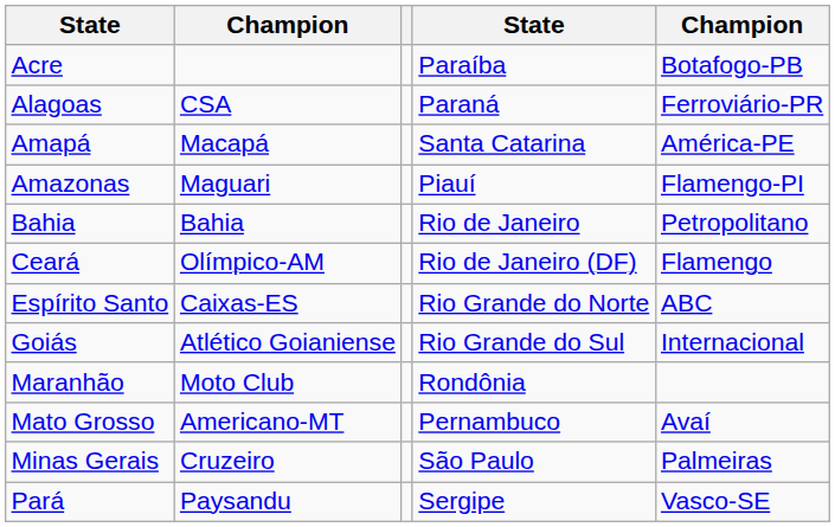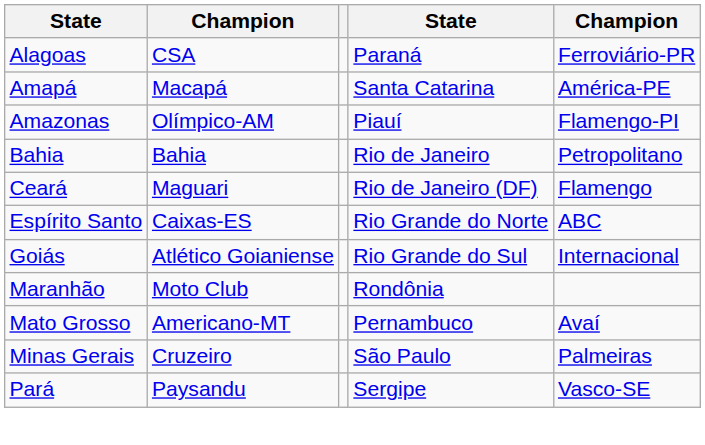- row: Acre | Paraíba | Botafogo-PB
Amazonas | column 2: Maguari -> Olímpico-AM
Ceará | column 2: Olímpico-AM -> Maguari
